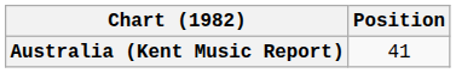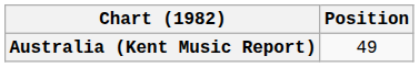Australia (Kent Music Report) | Position: 41 -> 49
